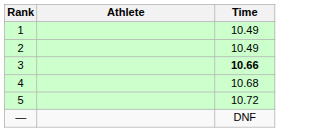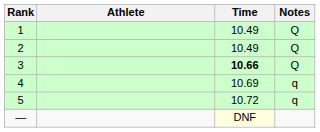+ column: Notes | Q | Q | Q | q | q
4 | Time: 10.68 -> 10.69
— | Time: no background -> lightyellow background
